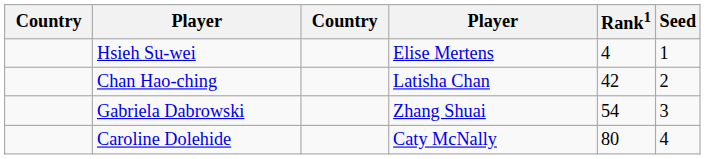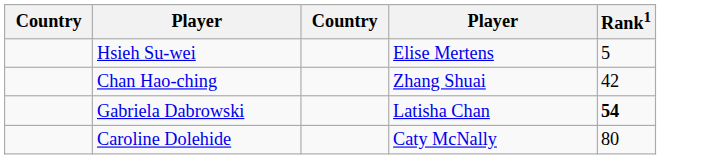- column: Seed | 1 | 2 | 3 | 4
Hsieh Su-wei | Rank1: 4 -> 5
Chan Hao-ching | column 4: Latisha Chan -> Zhang Shuai
Gabriela Dabrowski | column 4: Zhang Shuai -> Latisha Chan
Gabriela Dabrowski | Rank1: normal -> bold
